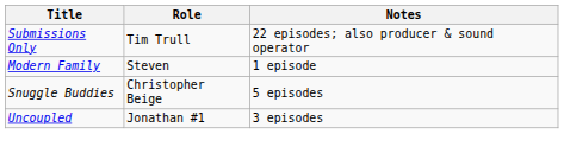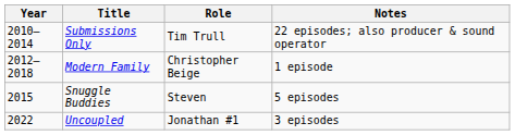+ column: Year | 2010–2014 | 2012–2018 | 2015 | 2022
Modern Family | Role: Steven -> Christopher Beige
Snuggle Buddies | Role: Christopher Beige -> Steven
